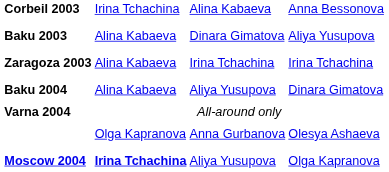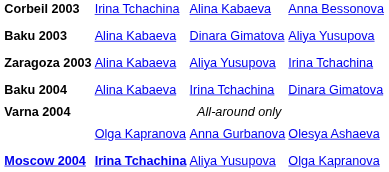Zaragoza 2003 | column 3: Irina Tchachina -> Aliya Yusupova
Baku 2004 | column 3: Aliya Yusupova -> Irina Tchachina
